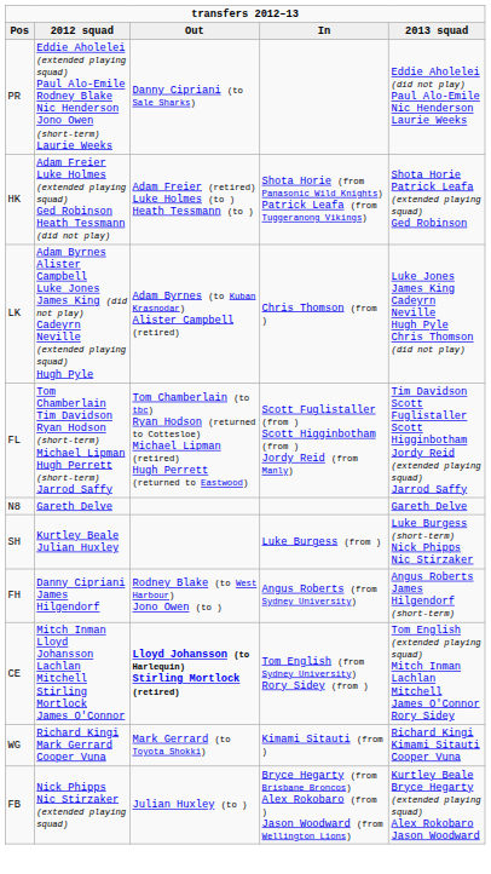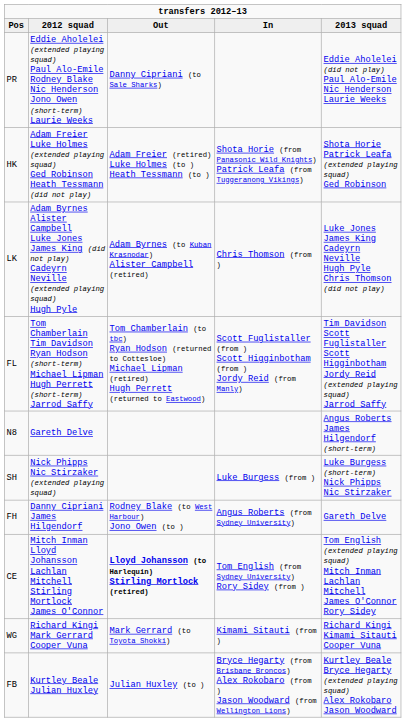N8 | 2013 squad: Gareth Delve -> Angus Roberts James Hilgendorf (short-term)
SH | 2012 squad: Kurtley Beale Julian Huxley -> Nick Phipps Nic Stirzaker (extended playing squad)
FH | 2013 squad: Angus Roberts James Hilgendorf (short-term) -> Gareth Delve
FB | 2012 squad: Nick Phipps Nic Stirzaker (extended playing squad) -> Kurtley Beale Julian Huxley
